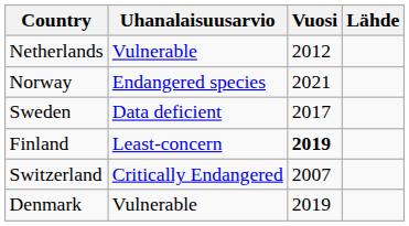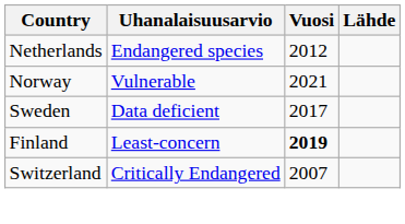Netherlands | Uhanalaisuusarvio: Vulnerable -> Endangered species
Norway | Uhanalaisuusarvio: Endangered species -> Vulnerable
- row: Denmark | Vulnerable | 2019
